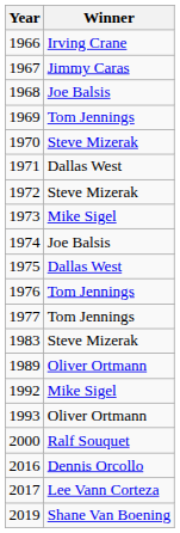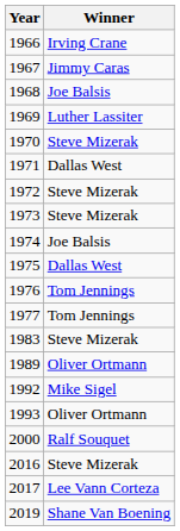1969 | Winner: Tom Jennings -> Luther Lassiter
1973 | Winner: Mike Sigel -> Steve Mizerak
2016 | Winner: Dennis Orcollo -> Steve Mizerak
